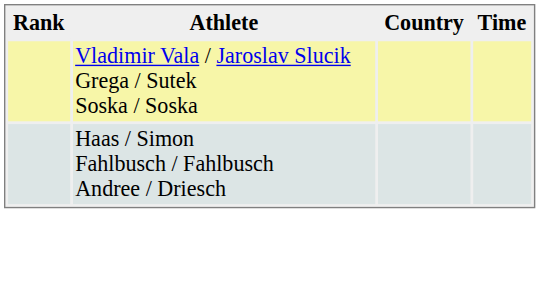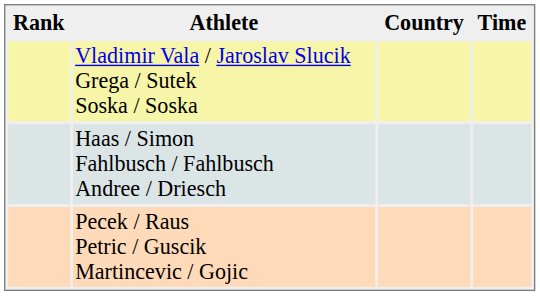+ row: Pecek / Raus Petric / Guscik Martincevic / Gojic
